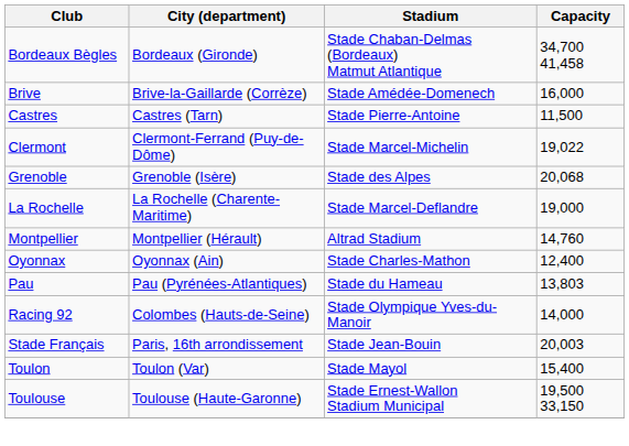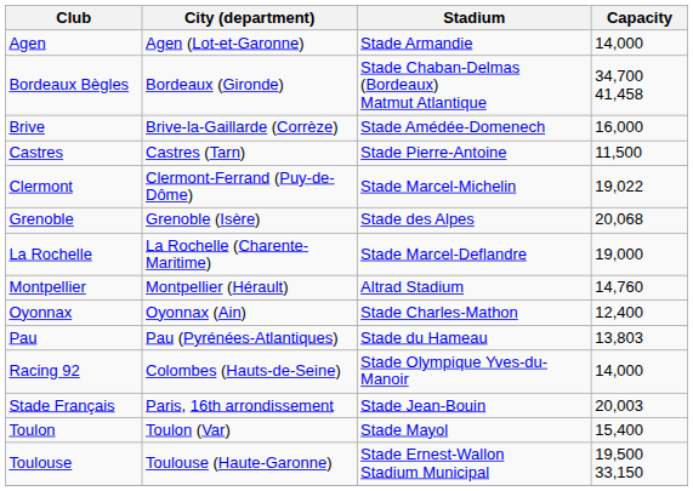+ row: Agen | Agen (Lot-et-Garonne) | Stade Armandie | 14,000
